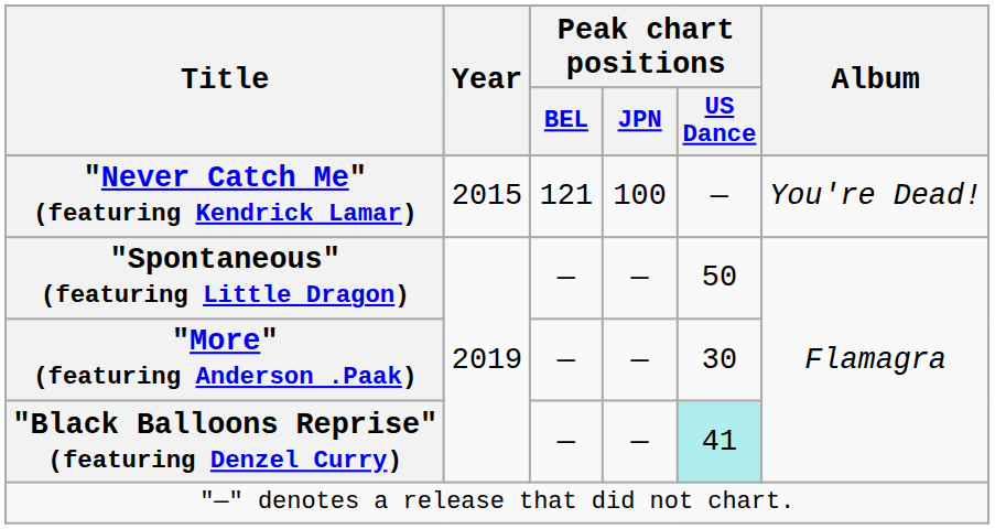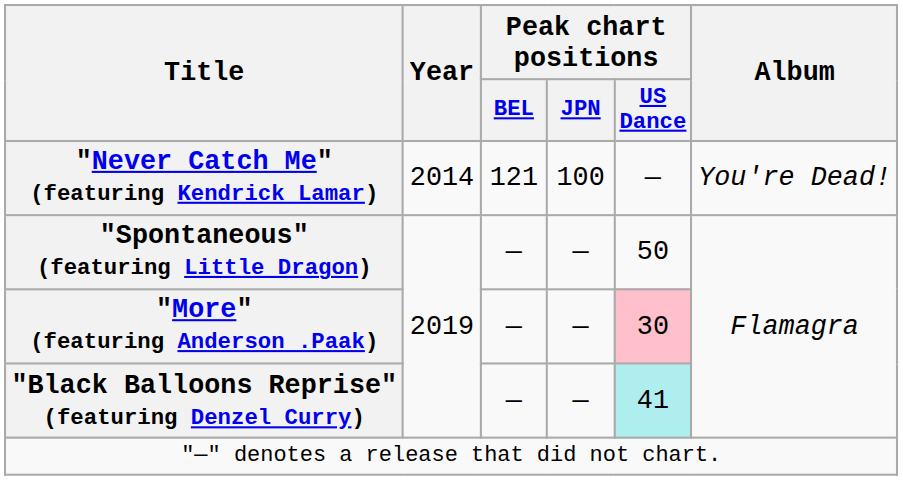"Never Catch Me" (featuring Kendrick Lamar) | Year: 2015 -> 2014
"More" (featuring Anderson .Paak) | Peak chart positions / US Dance: no background -> pink background
